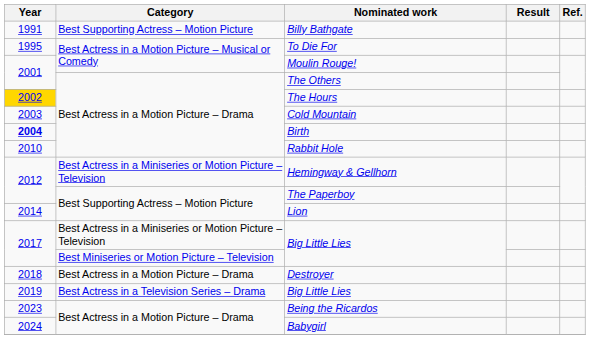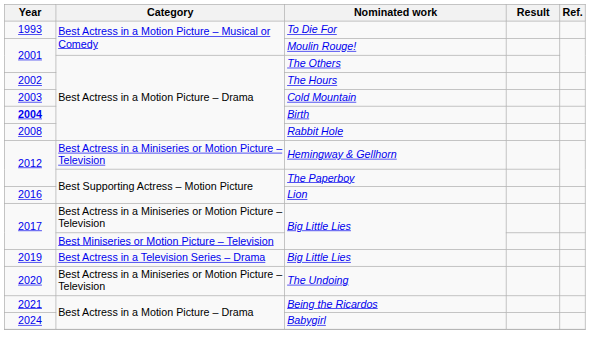- row: 1991 | Best Supporting Actress – Motion Picture | Billy Bathgate
To Die For | Year: 1995 -> 1993
The Hours | Year: gold background -> no background
Rabbit Hole | Year: 2010 -> 2008
Lion | Year: 2014 -> 2016
- row: 2018 | Best Actress in a Motion Picture – Drama | Destroyer
+ row: 2020 | Best Actress in a Miniseries or Motion Picture – Television | The Undoing
Being the Ricardos | Year: 2023 -> 2021
